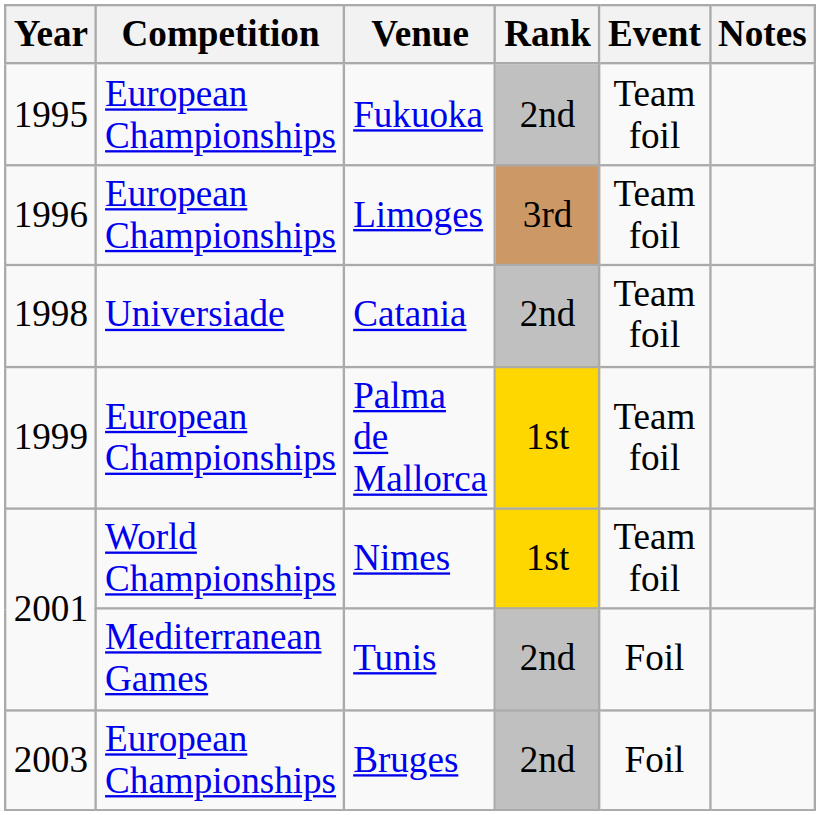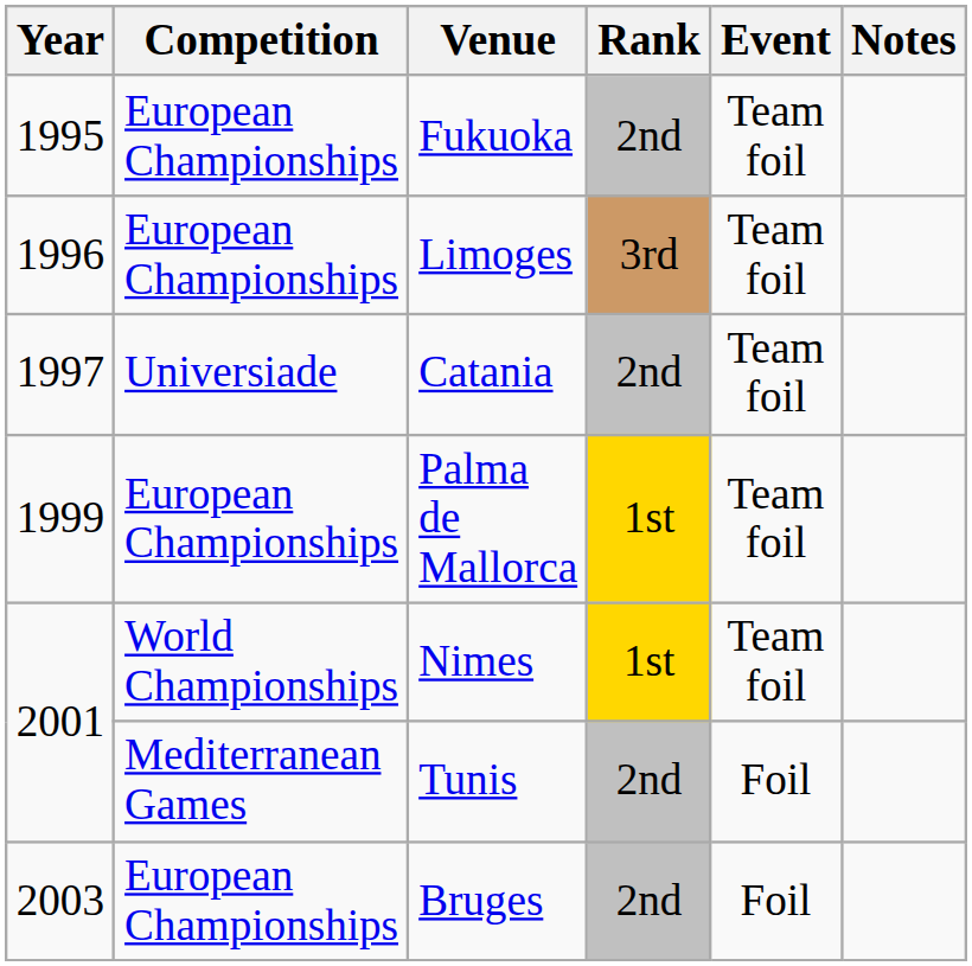Catania | Year: 1998 -> 1997
